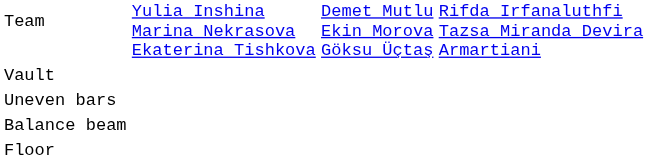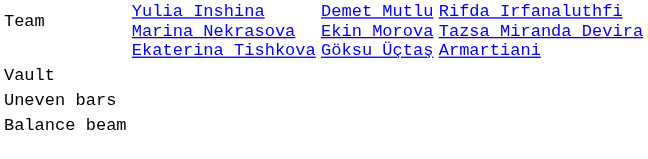- row: Floor
